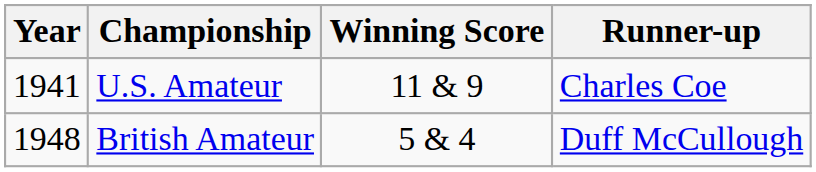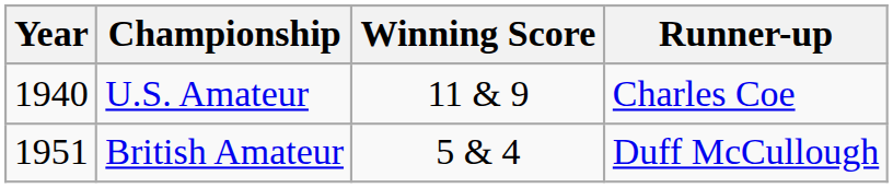U.S. Amateur | Year: 1941 -> 1940
British Amateur | Year: 1948 -> 1951
